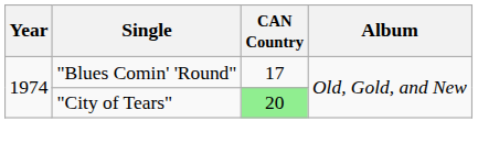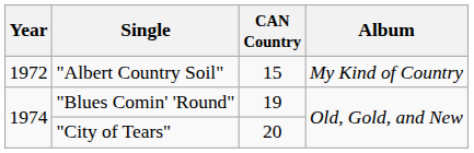+ row: 1972 | "Albert Country Soil" | 15 | My Kind of Country
"Blues Comin' 'Round" | CAN Country: 17 -> 19
"City of Tears" | CAN Country: lightgreen background -> no background
